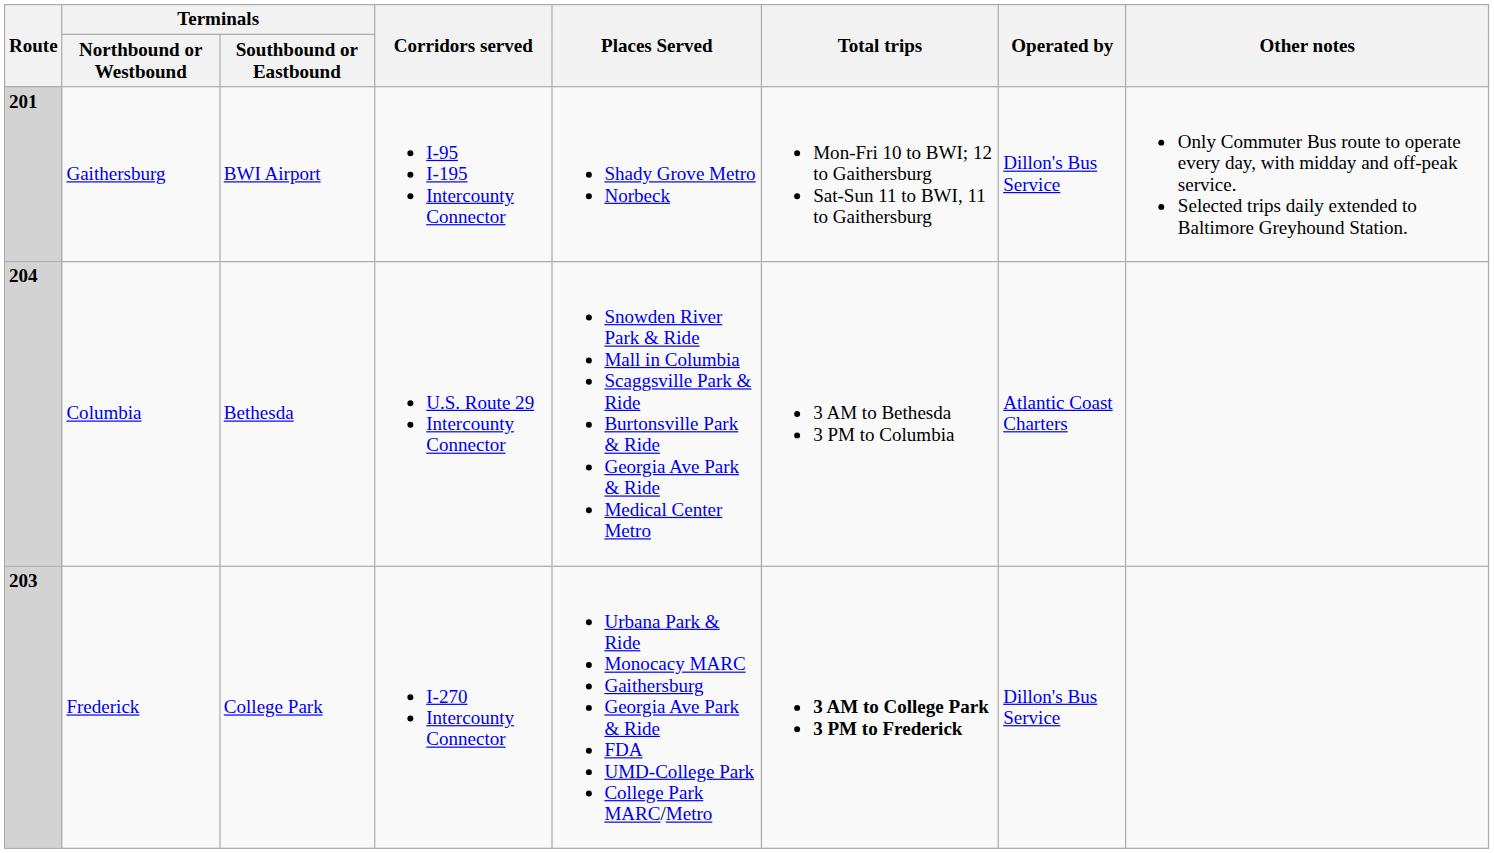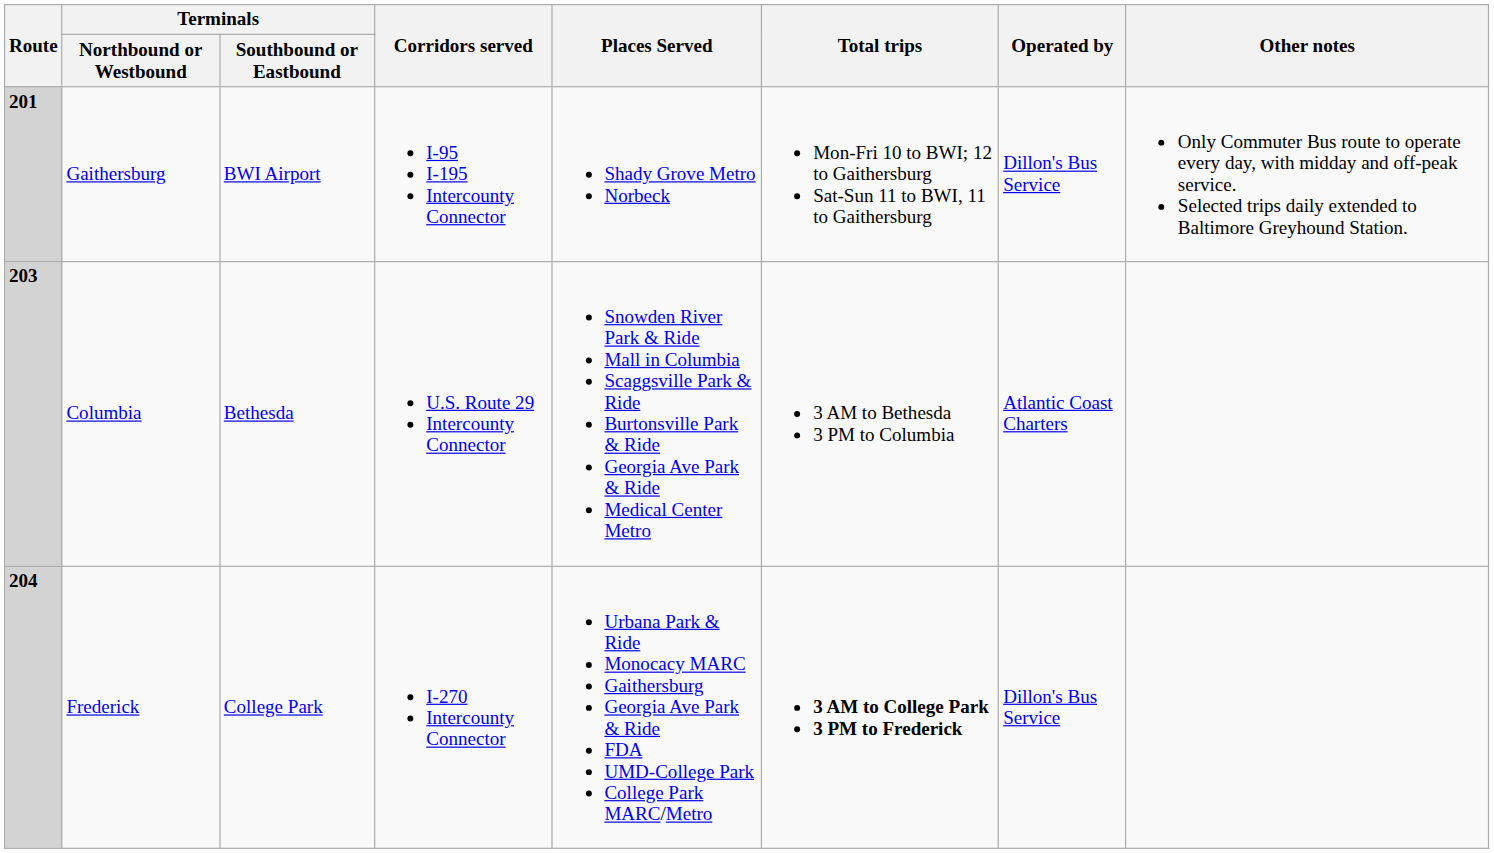Columbia | Route: 204 -> 203
Frederick | Route: 203 -> 204
